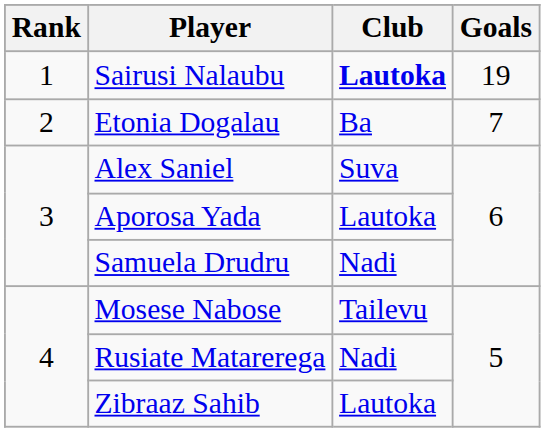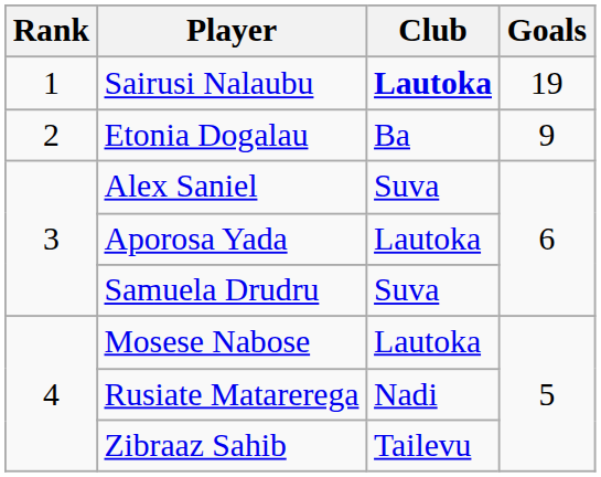Etonia Dogalau | Goals: 7 -> 9
Samuela Drudru | Club: Nadi -> Suva
Mosese Nabose | Club: Tailevu -> Lautoka
Zibraaz Sahib | Club: Lautoka -> Tailevu
